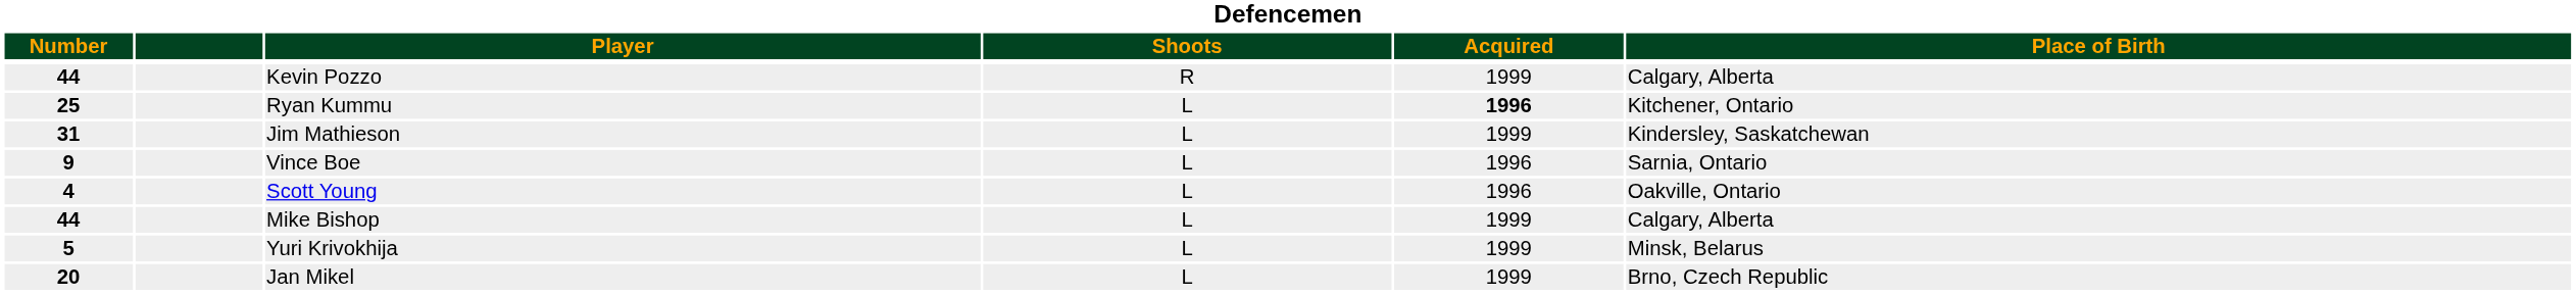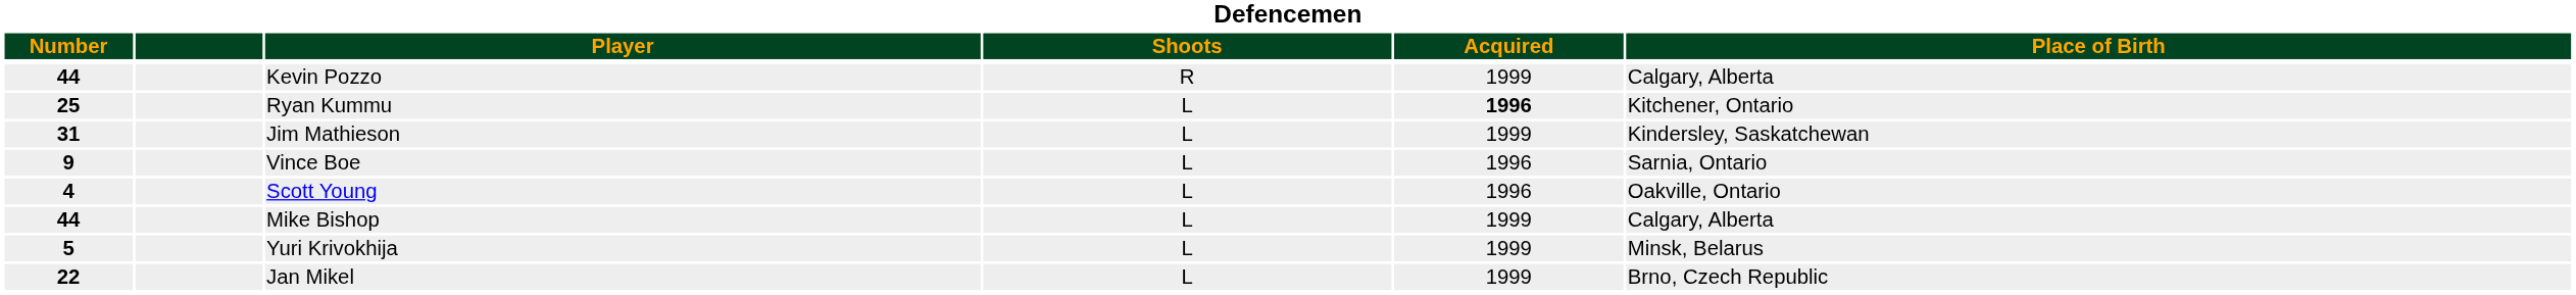Jan Mikel | Number: 20 -> 22
